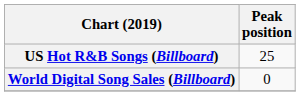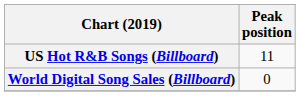US Hot R&B Songs (Billboard) | Peak position: 25 -> 11
